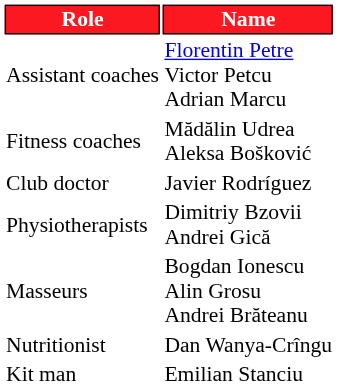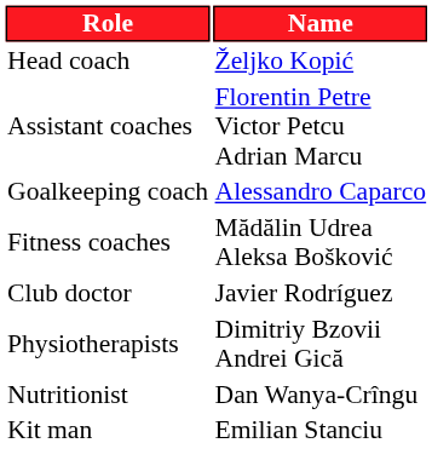+ row: Head coach | Željko Kopić
+ row: Goalkeeping coach | Alessandro Caparco
- row: Masseurs | Bogdan Ionescu Alin Grosu Andrei Brăteanu
